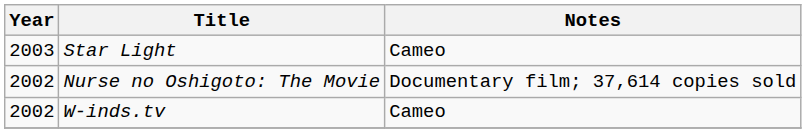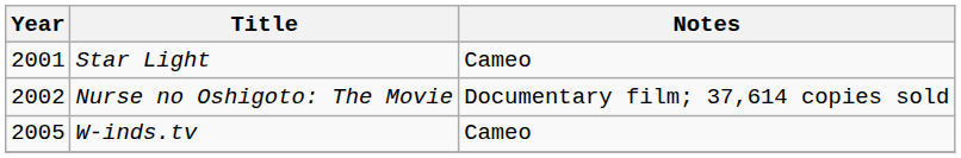Star Light | Year: 2003 -> 2001
W-inds.tv | Year: 2002 -> 2005
